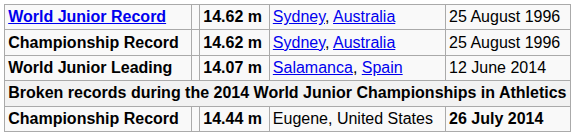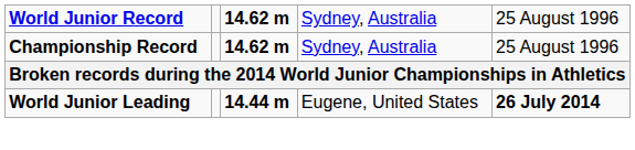- row: World Junior Leading | 14.07 m | Salamanca, Spain | 12 June 2014
Eugene, United States | column 1: Championship Record -> World Junior Leading
